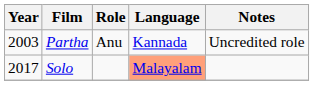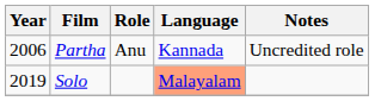Partha | Year: 2003 -> 2006
Solo | Year: 2017 -> 2019
